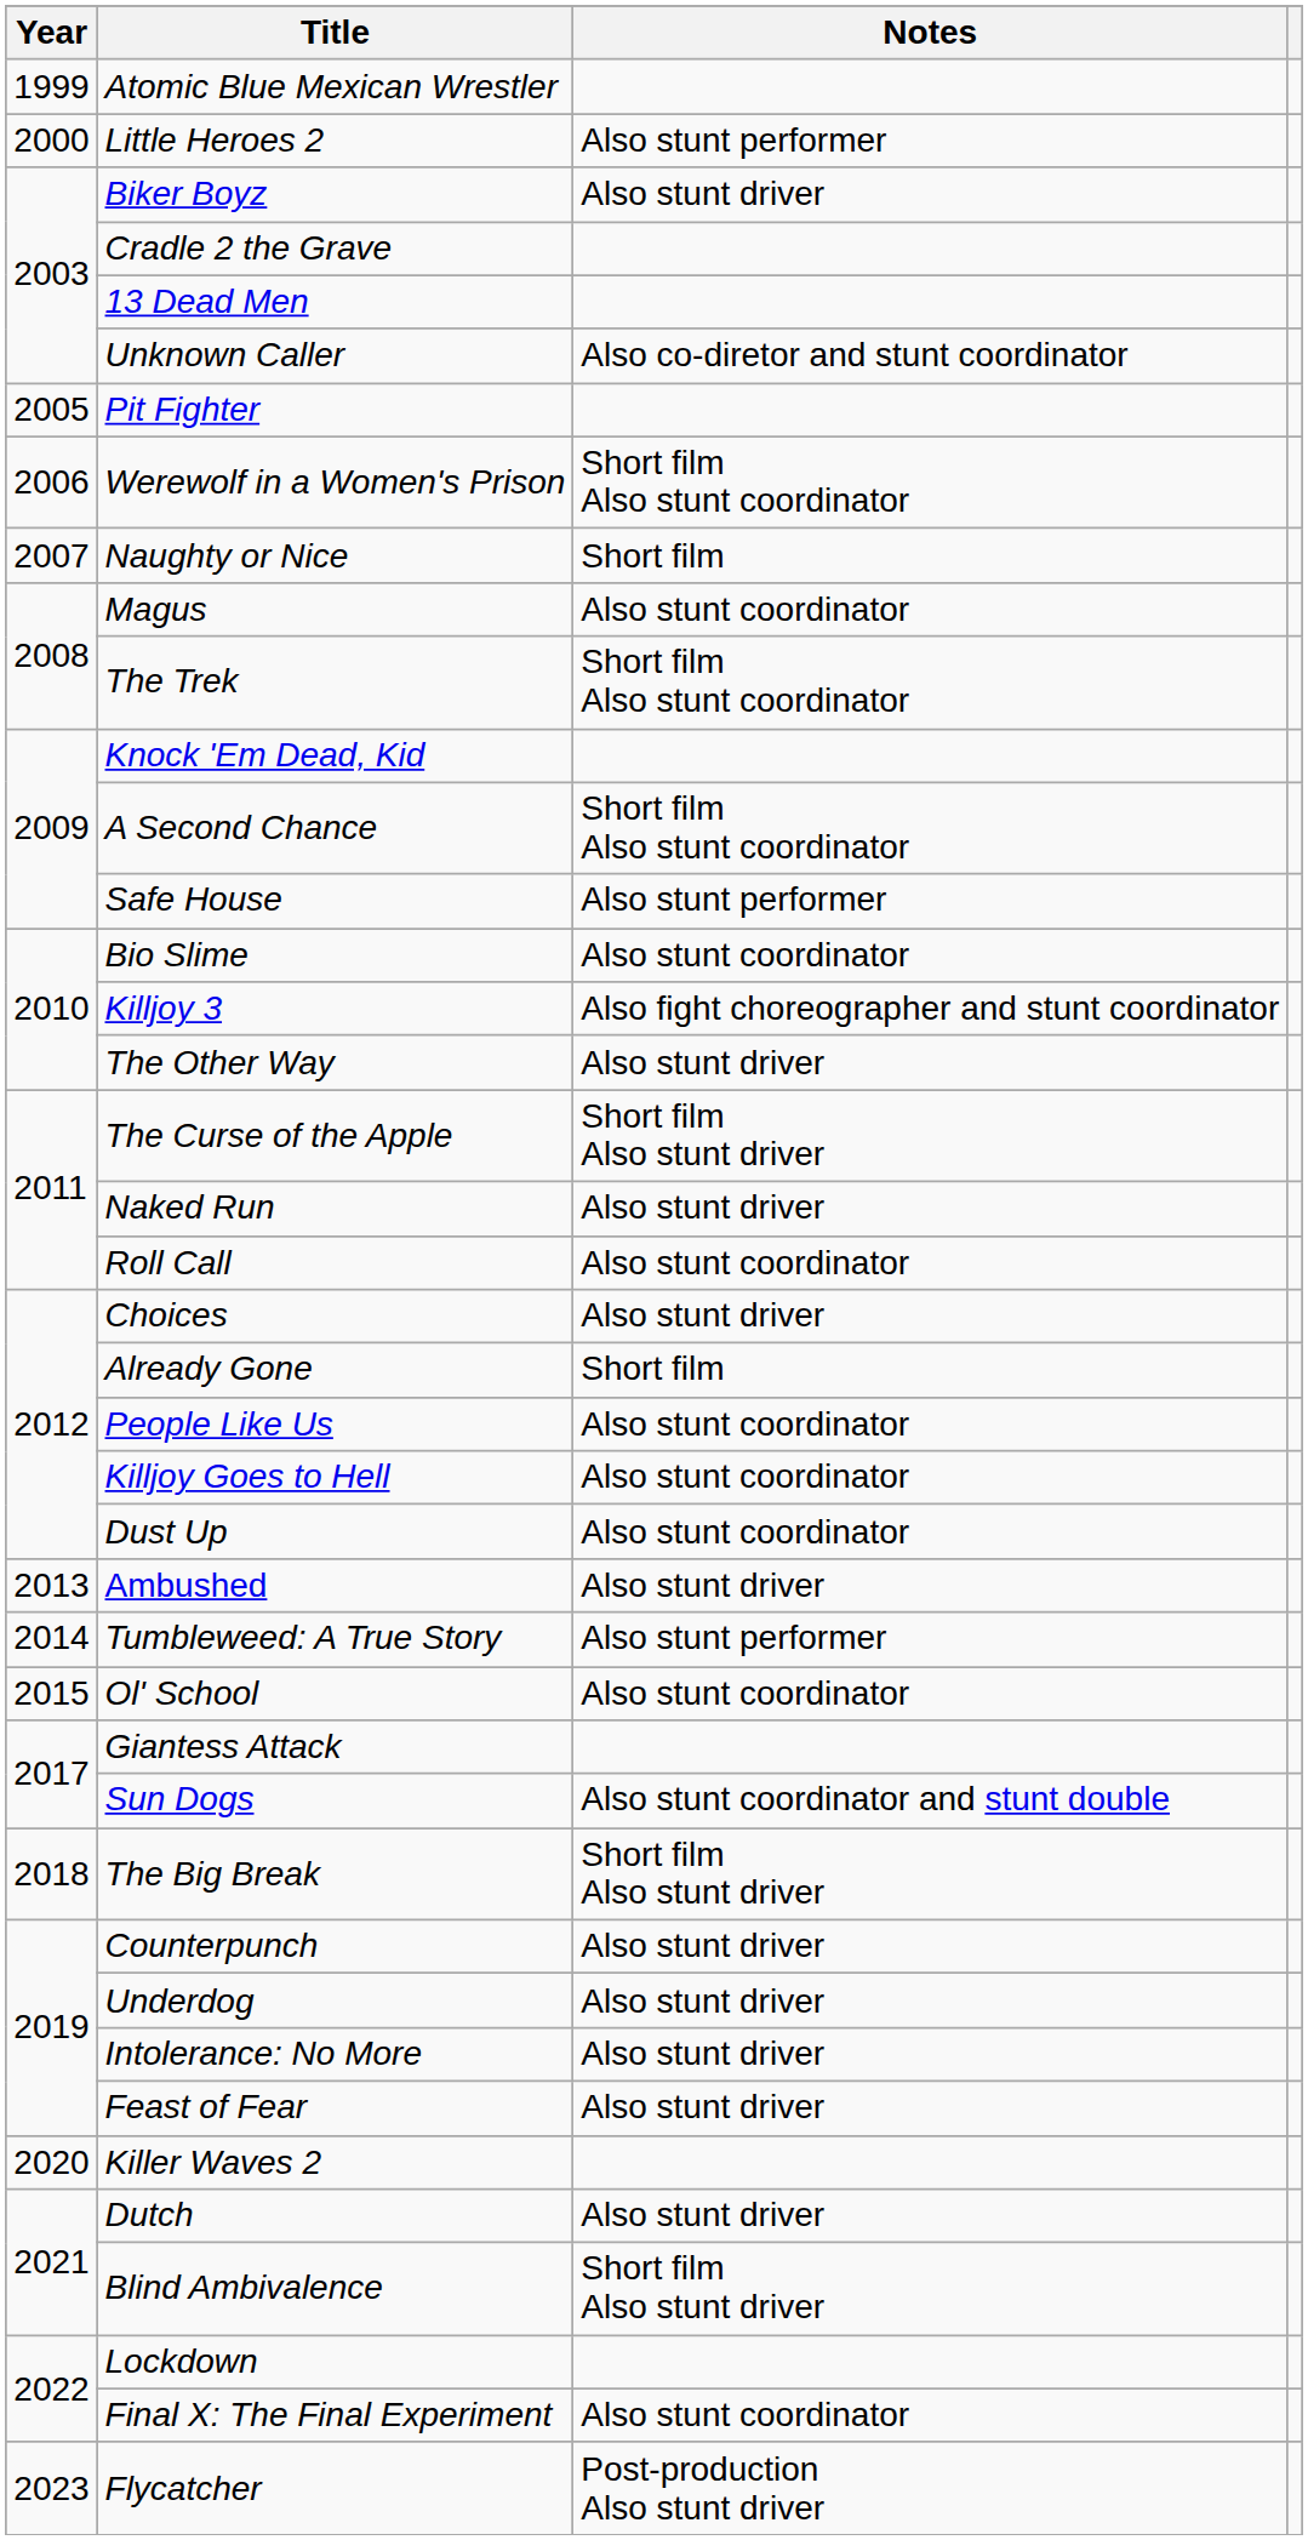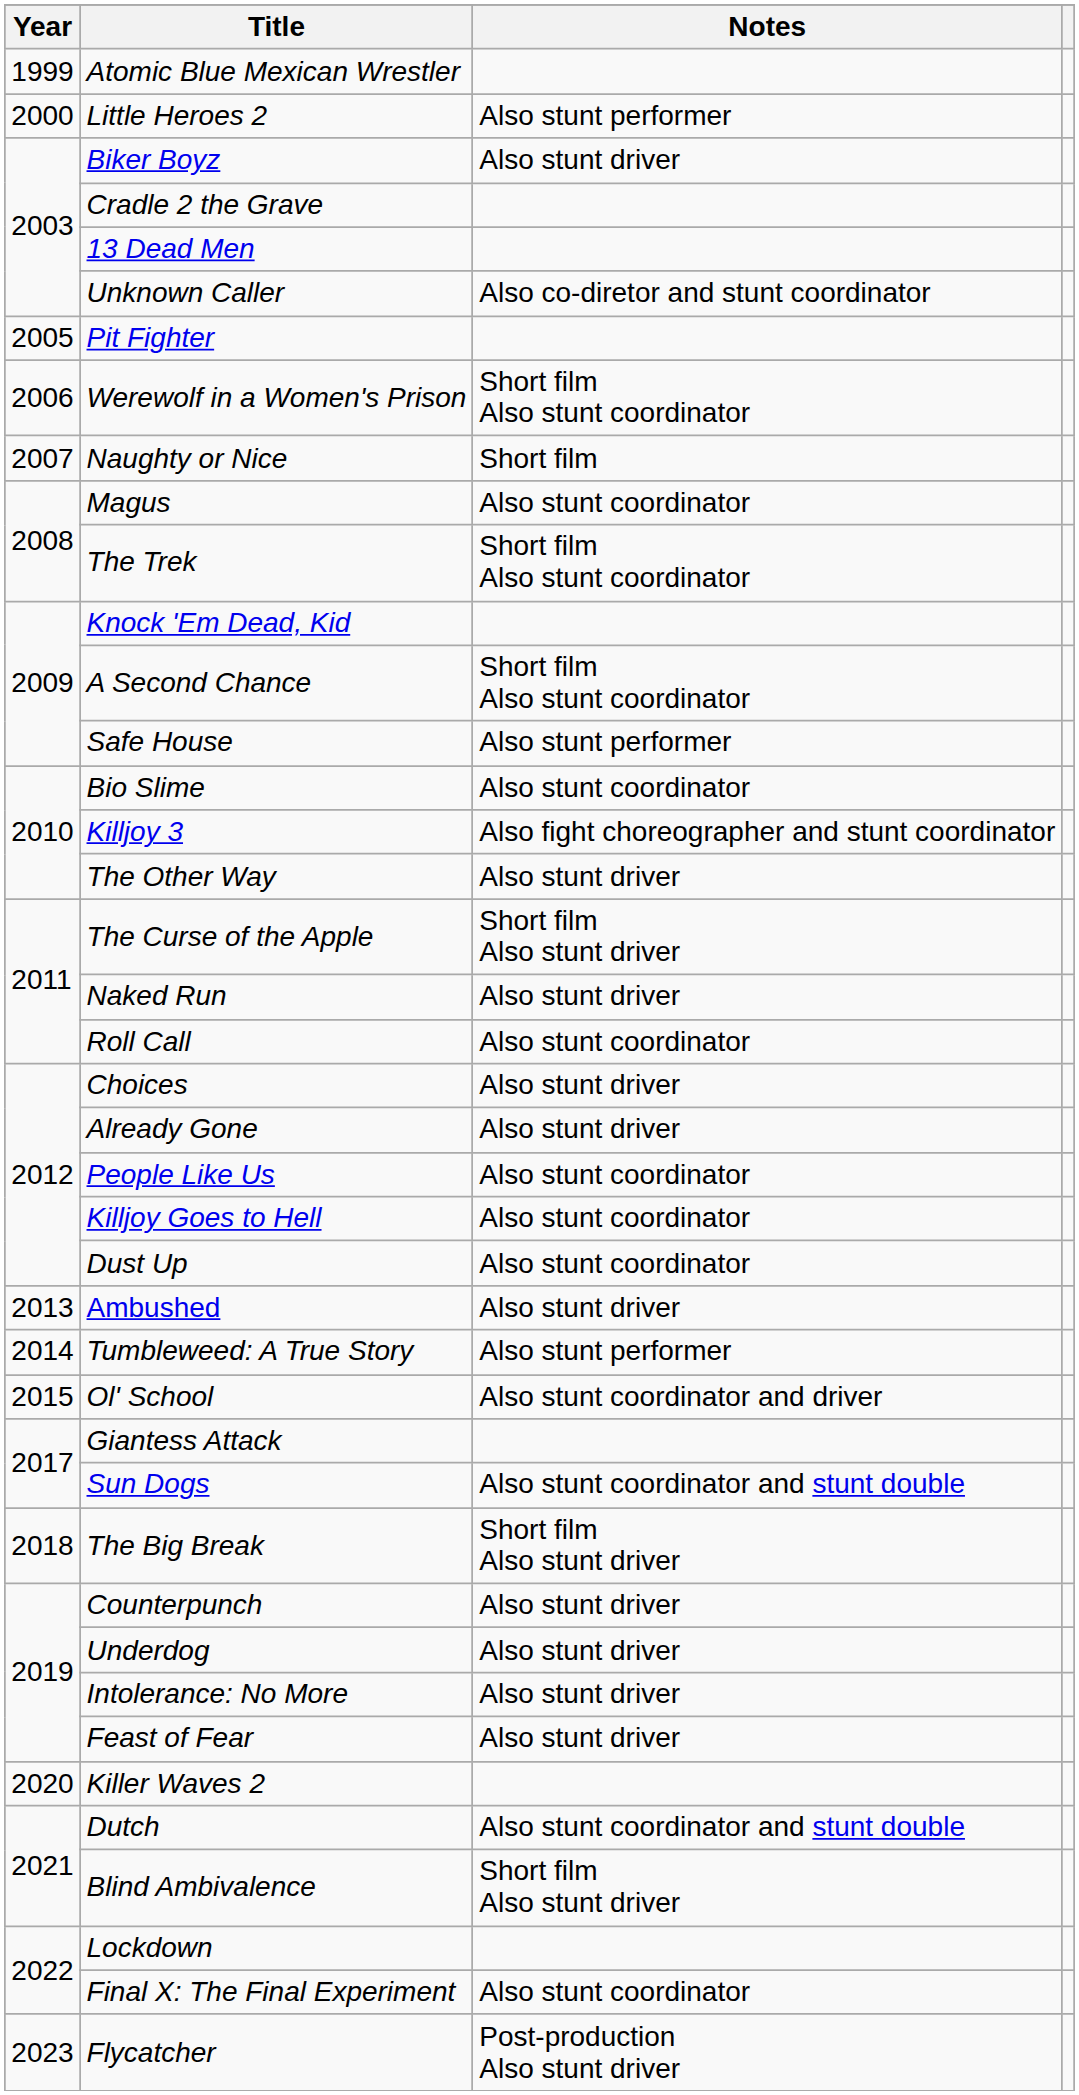Already Gone | Notes: Short film -> Also stunt driver
Ol' School | Notes: Also stunt coordinator -> Also stunt coordinator and driver
Dutch | Notes: Also stunt driver -> Also stunt coordinator and stunt double
